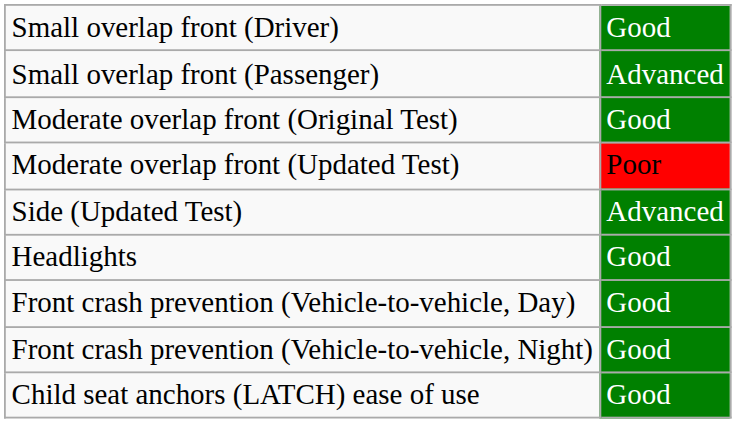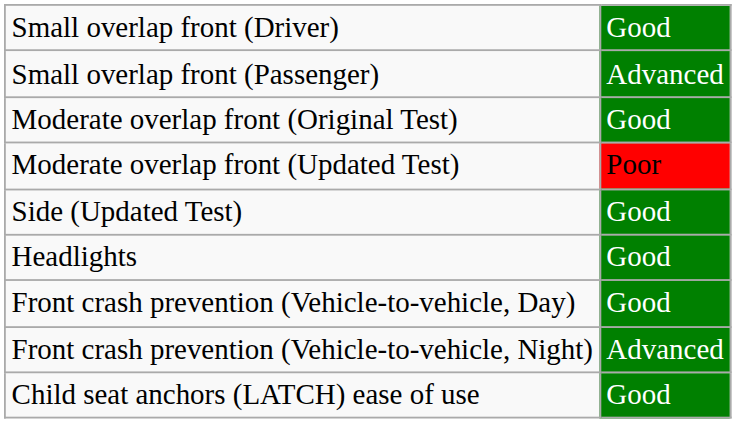Side (Updated Test) | column 2: Advanced -> Good
Front crash prevention (Vehicle-to-vehicle, Night) | column 2: Good -> Advanced
